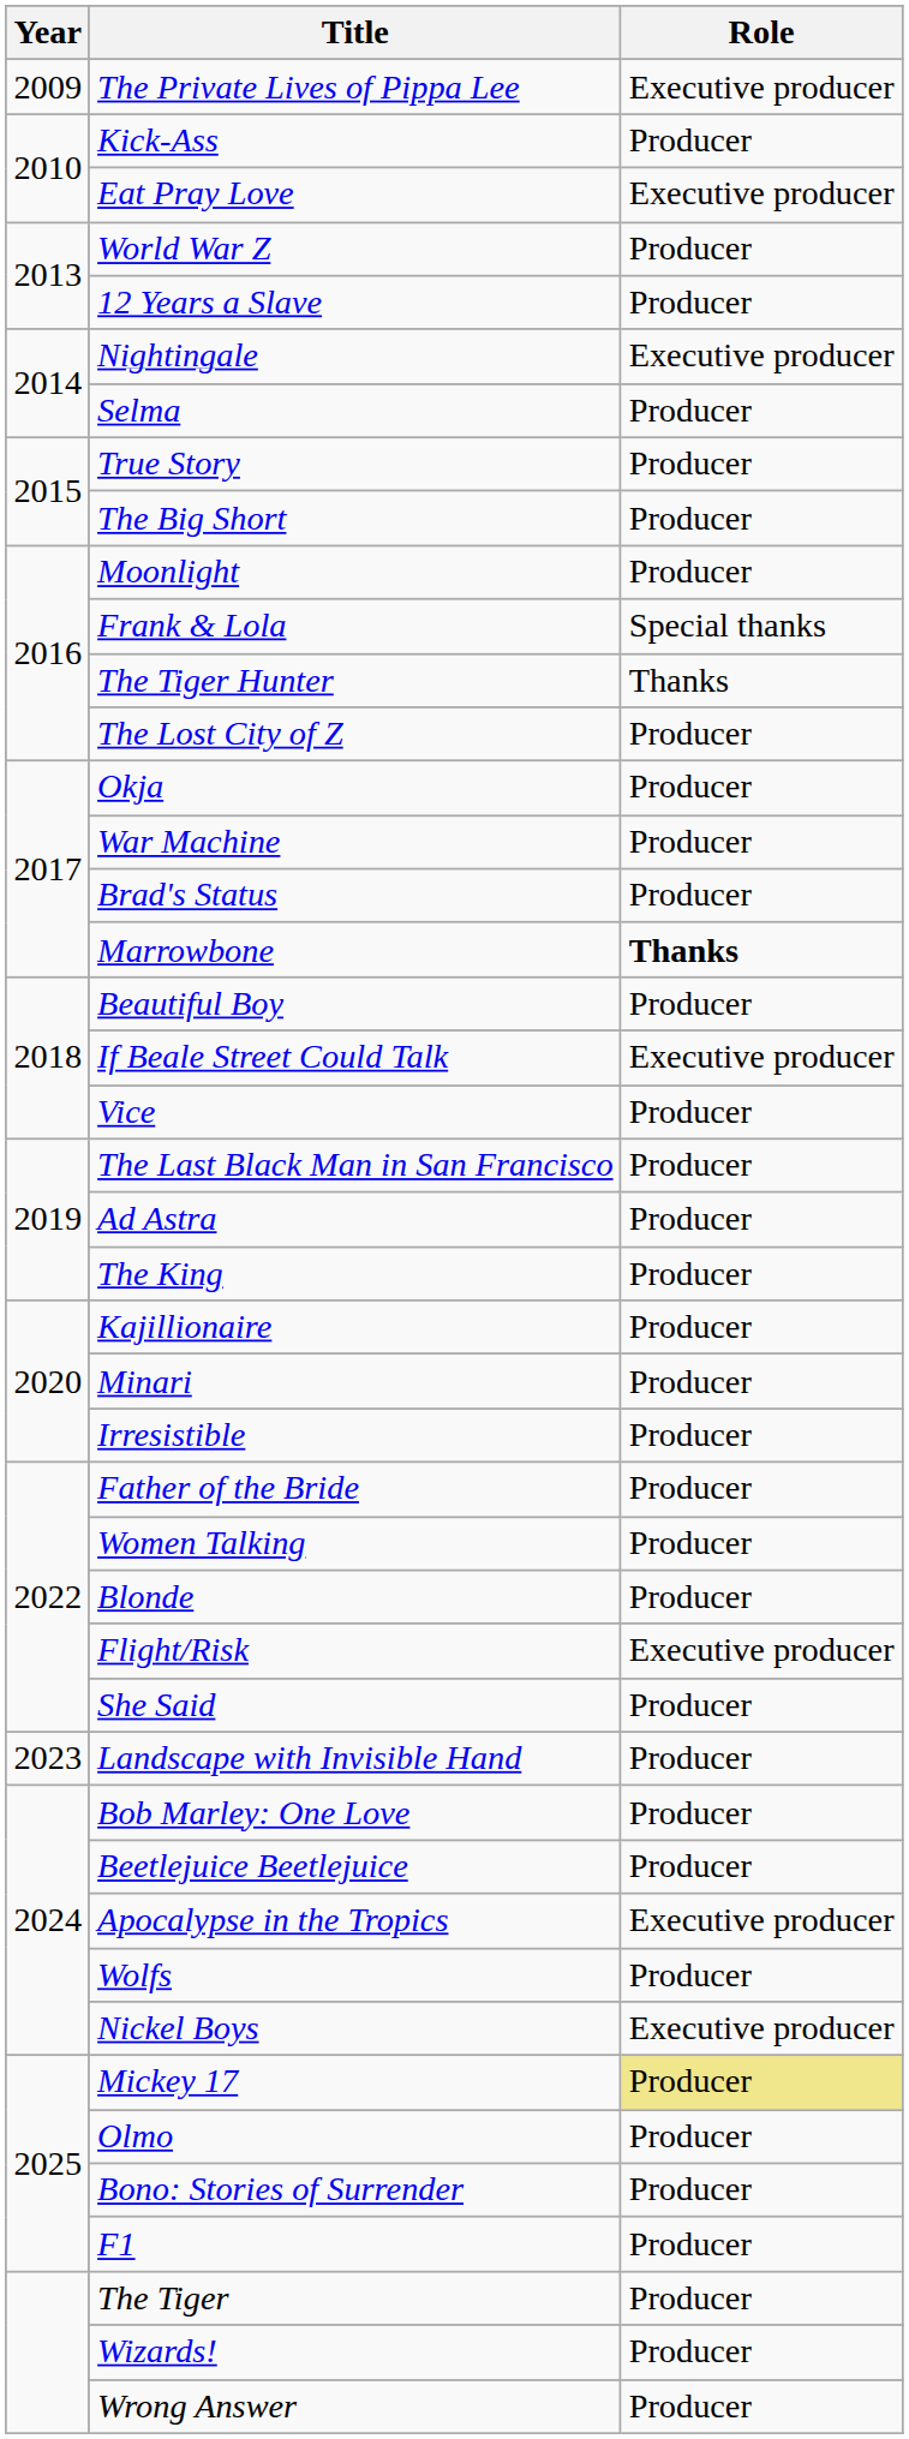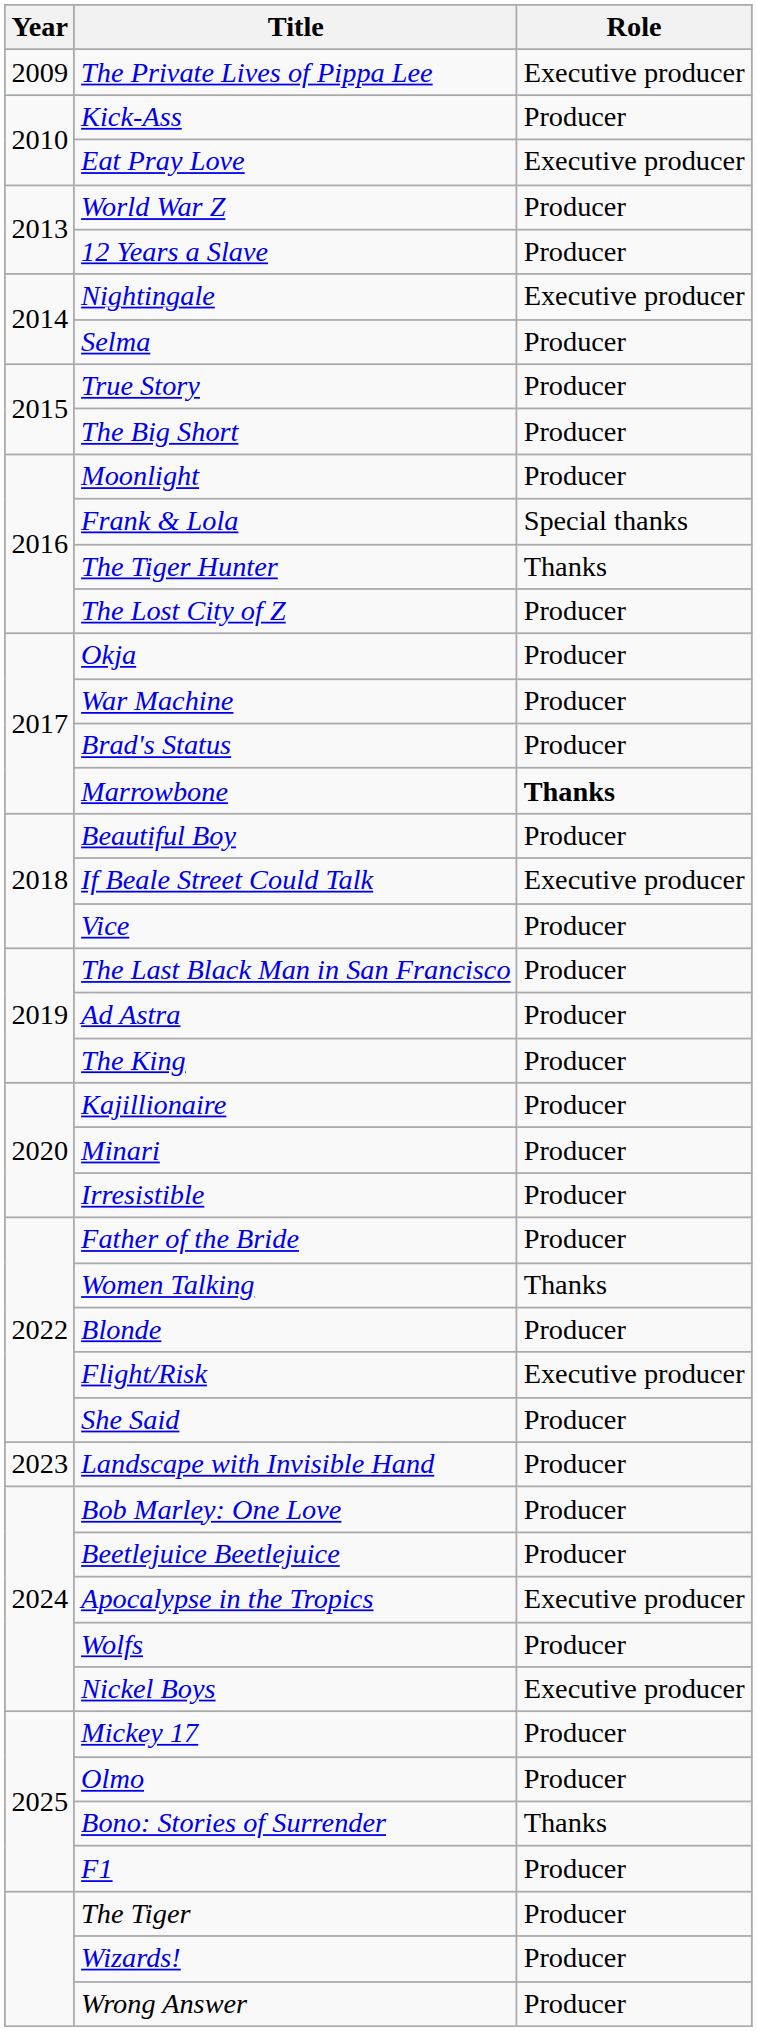Women Talking | Role: Producer -> Thanks
Mickey 17 | Role: khaki background -> no background
Bono: Stories of Surrender | Role: Producer -> Thanks
